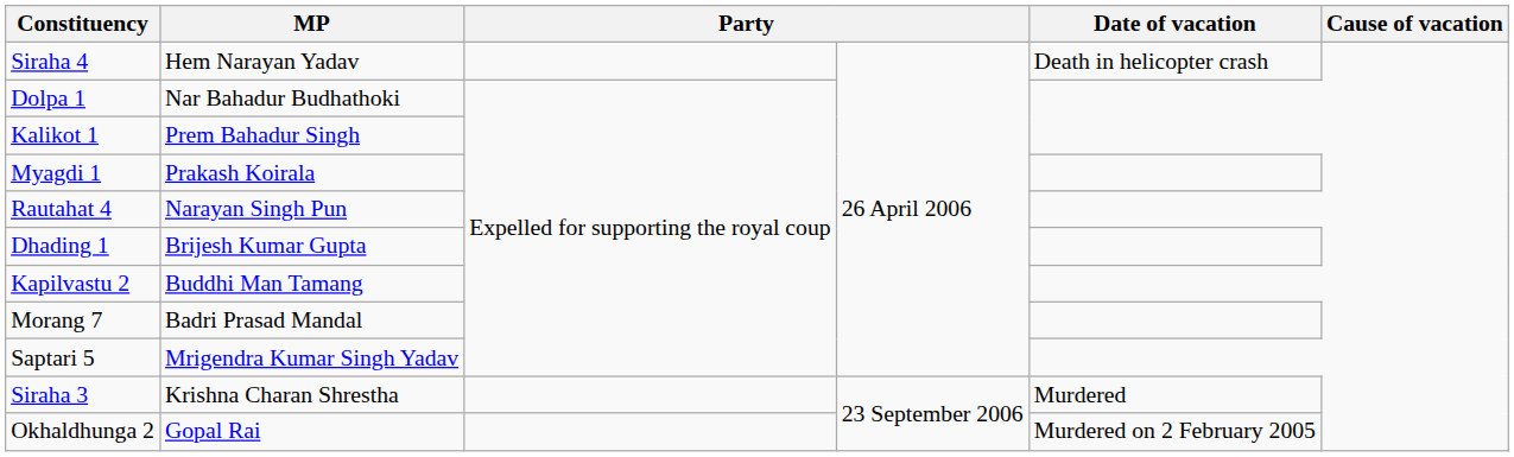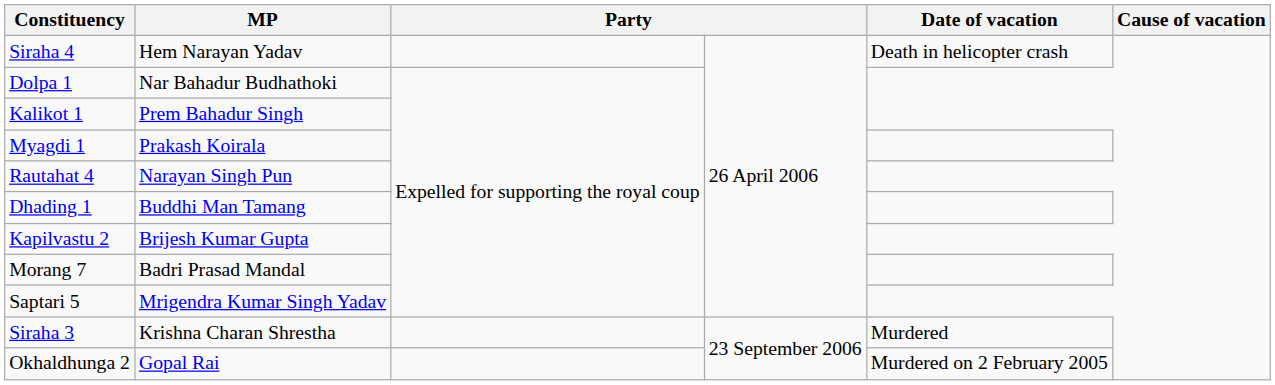Dhading 1 | MP: Brijesh Kumar Gupta -> Buddhi Man Tamang
Kapilvastu 2 | MP: Buddhi Man Tamang -> Brijesh Kumar Gupta
